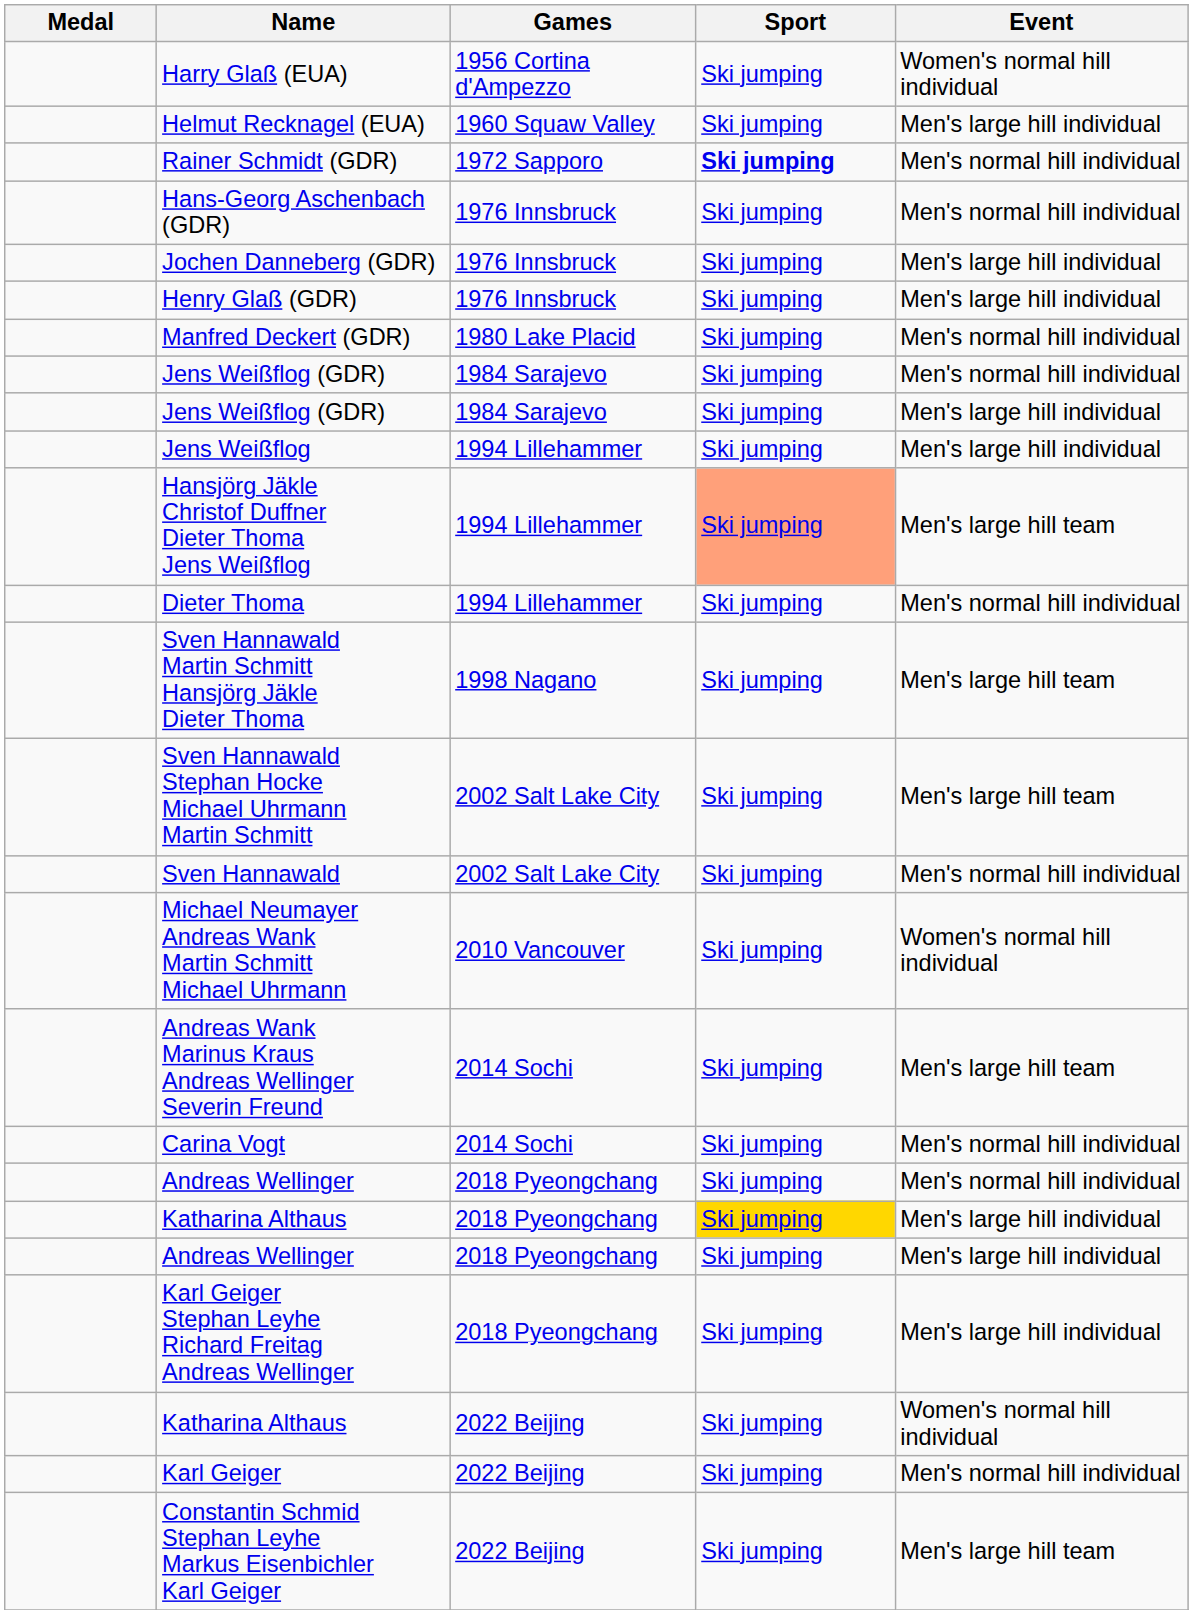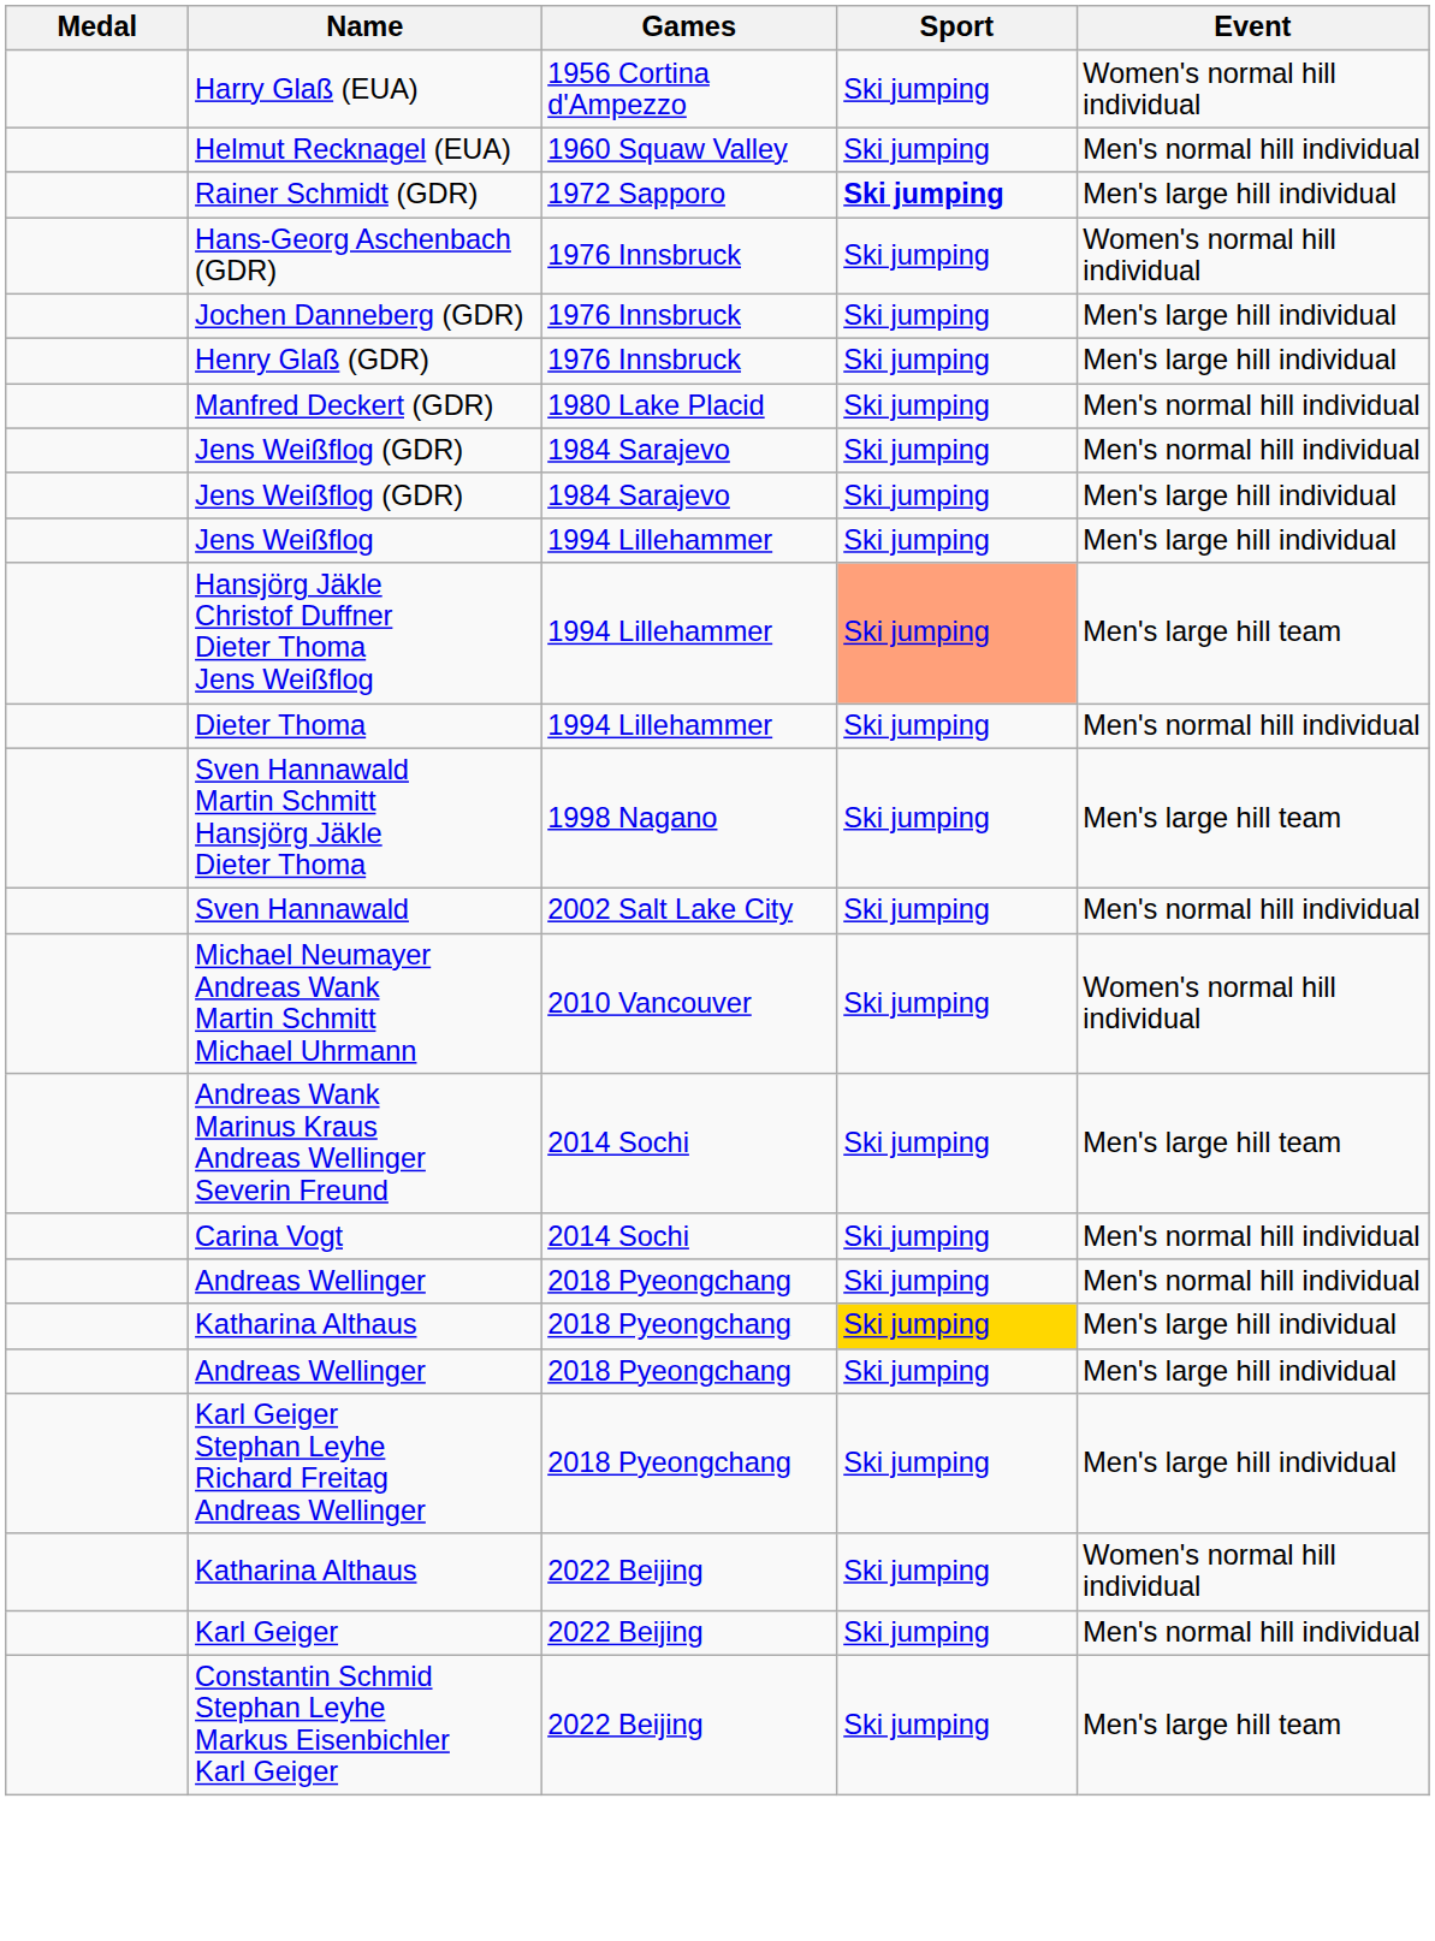Helmut Recknagel (EUA) | Event: Men's large hill individual -> Men's normal hill individual
Rainer Schmidt (GDR) | Event: Men's normal hill individual -> Men's large hill individual
Hans-Georg Aschenbach (GDR) | Event: Men's normal hill individual -> Women's normal hill individual
- row: Sven Hannawald Stephan Hocke Michael Uhrmann Martin Schmitt | 2002 Salt Lake City | Ski jumping | Men's large hill team
